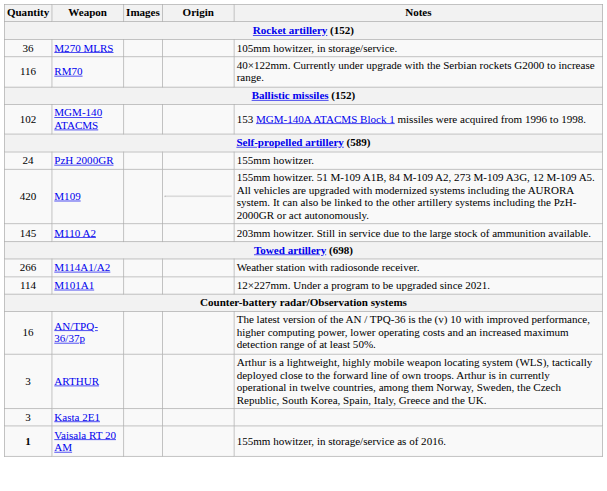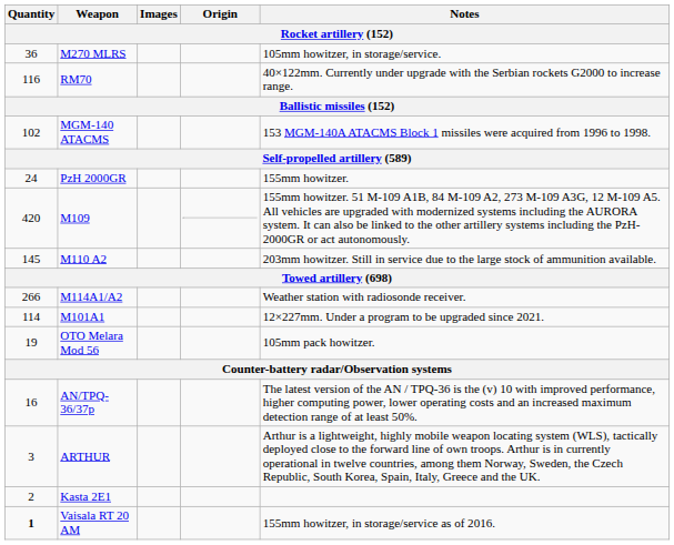+ row: 19 | OTO Melara Mod 56 | 105mm pack howitzer.
Kasta 2E1 | Quantity: 3 -> 2
